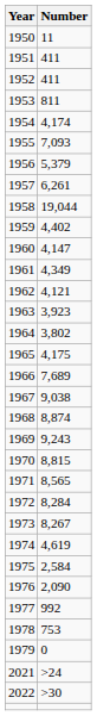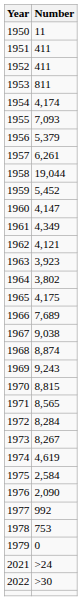1959 | Number: 4,402 -> 5,452
